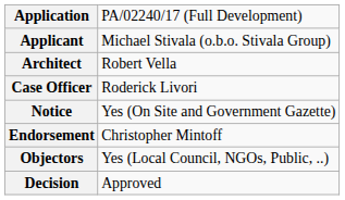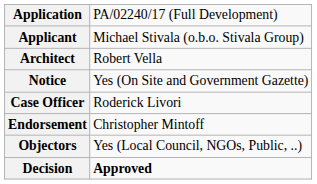rows swapped: Notice <-> Case Officer
Decision | column 2: normal -> bold
